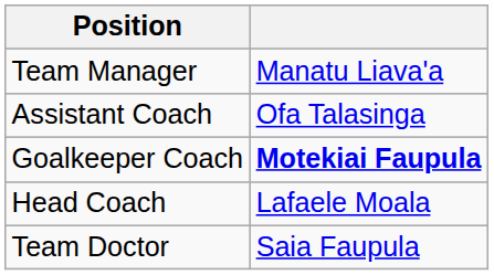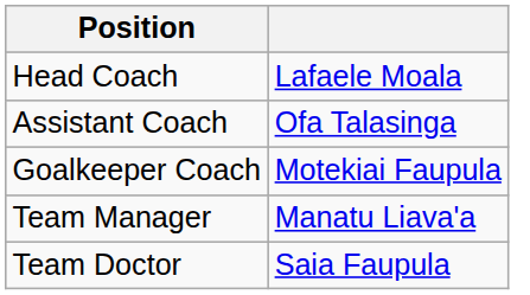rows swapped: Head Coach <-> Team Manager
Goalkeeper Coach | column 2: bold -> normal
